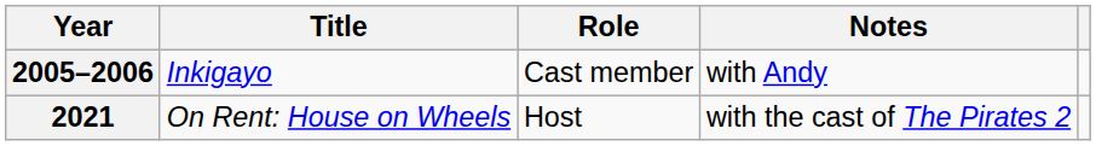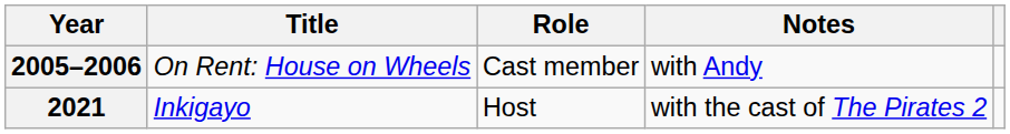2005–2006 | Title: Inkigayo -> On Rent: House on Wheels
2021 | Title: On Rent: House on Wheels -> Inkigayo
